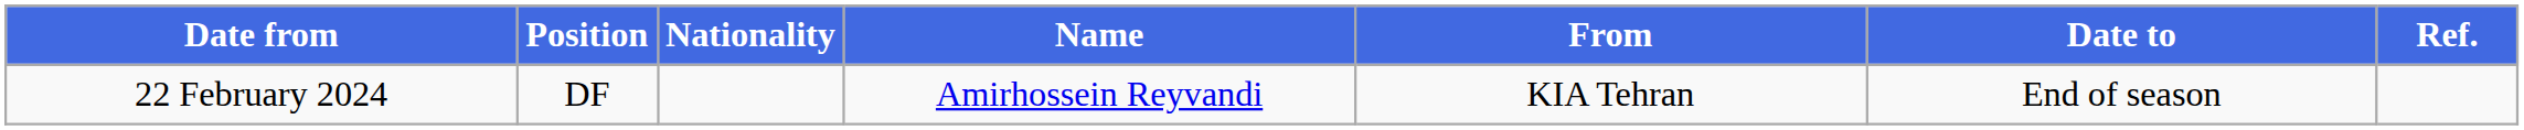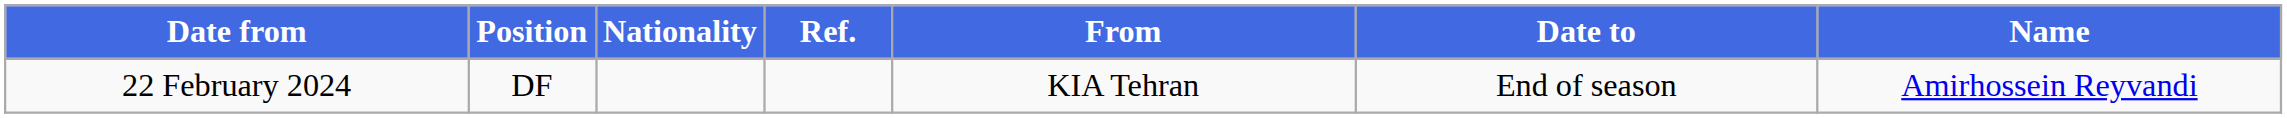columns swapped: Name <-> Ref.
